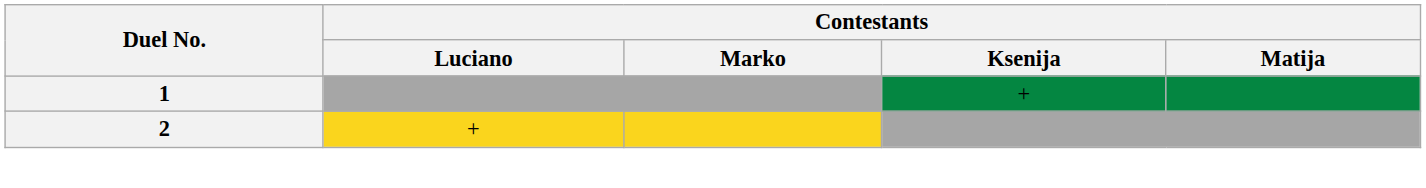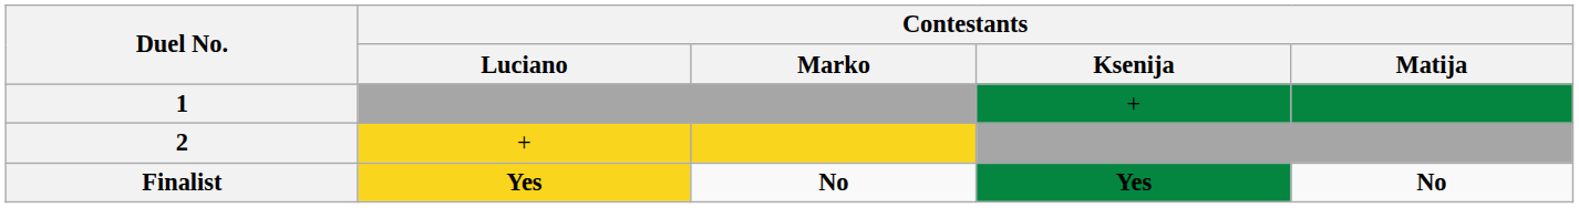+ row: Finalist | Yes | No | Yes | No
